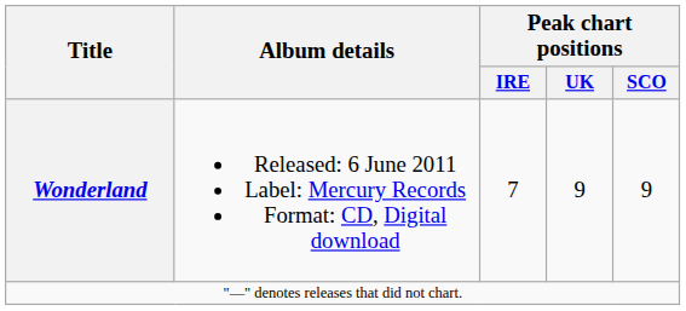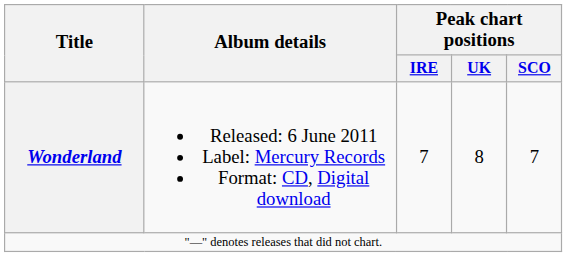Wonderland | Peak chart positions / UK: 9 -> 8
Wonderland | Peak chart positions / SCO: 9 -> 7
